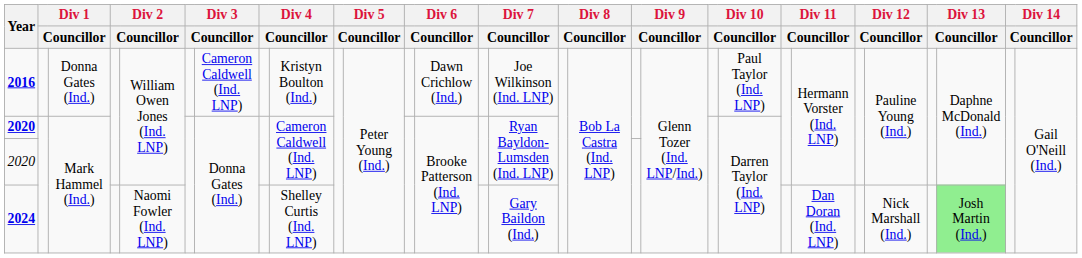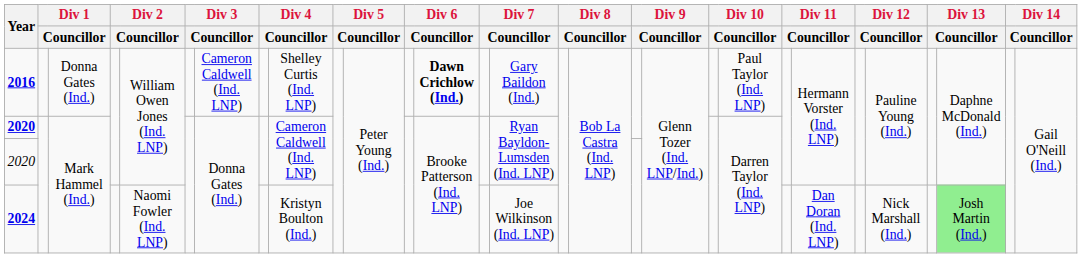2016 | column 9: Kristyn Boulton (Ind.) -> Shelley Curtis (Ind. LNP)
2016 | column 13: normal -> bold
2016 | column 15: Joe Wilkinson (Ind. LNP) -> Gary Baildon (Ind.)
2024 | column 9: Shelley Curtis (Ind. LNP) -> Kristyn Boulton (Ind.)
2024 | column 15: Gary Baildon (Ind.) -> Joe Wilkinson (Ind. LNP)
